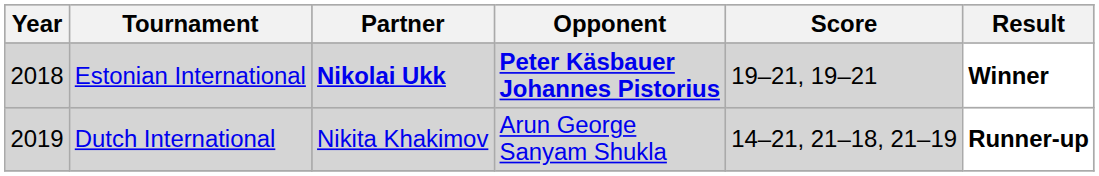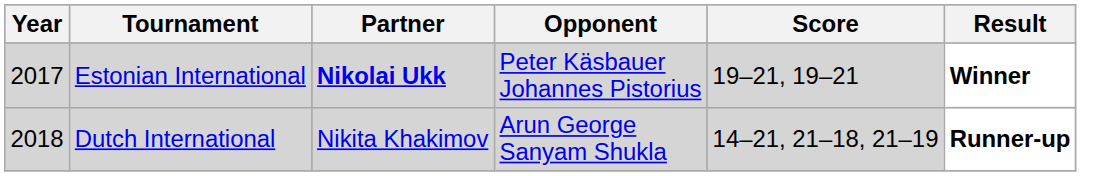Estonian International | Year: 2018 -> 2017
Estonian International | Opponent: bold -> normal
Dutch International | Year: 2019 -> 2018
